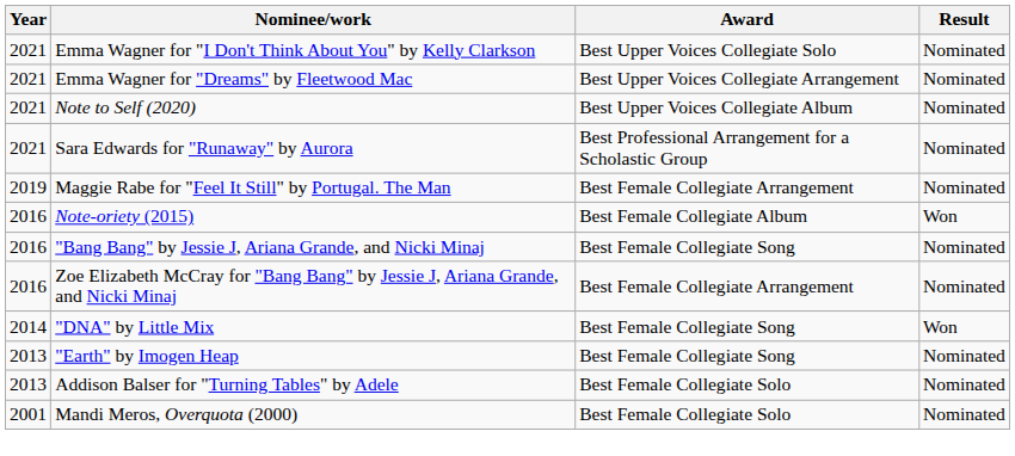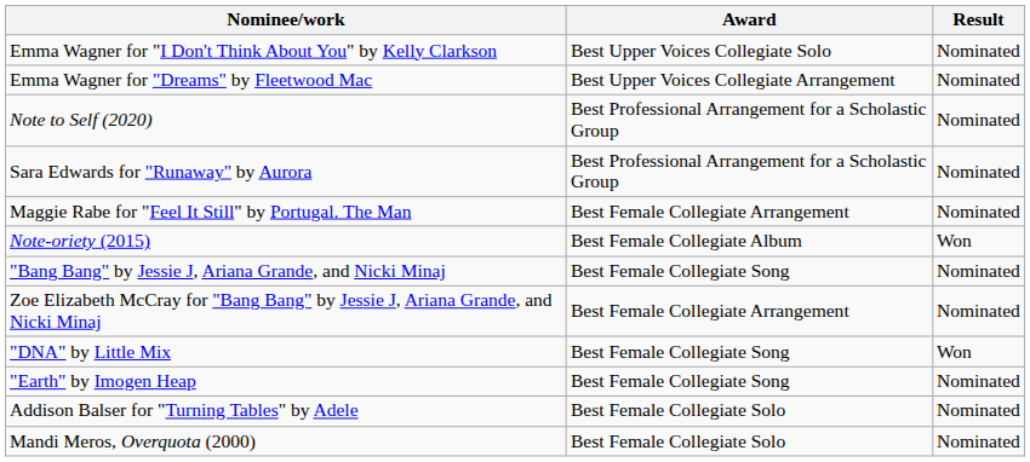- column: Year | 2021 | 2021 | 2021 | 2021 | 2019 | 2016 | 2016 | 2016 | 2014 | 2013 | 2013 | 2001
Note to Self (2020) | Award: Best Upper Voices Collegiate Album -> Best Professional Arrangement for a Scholastic Group
